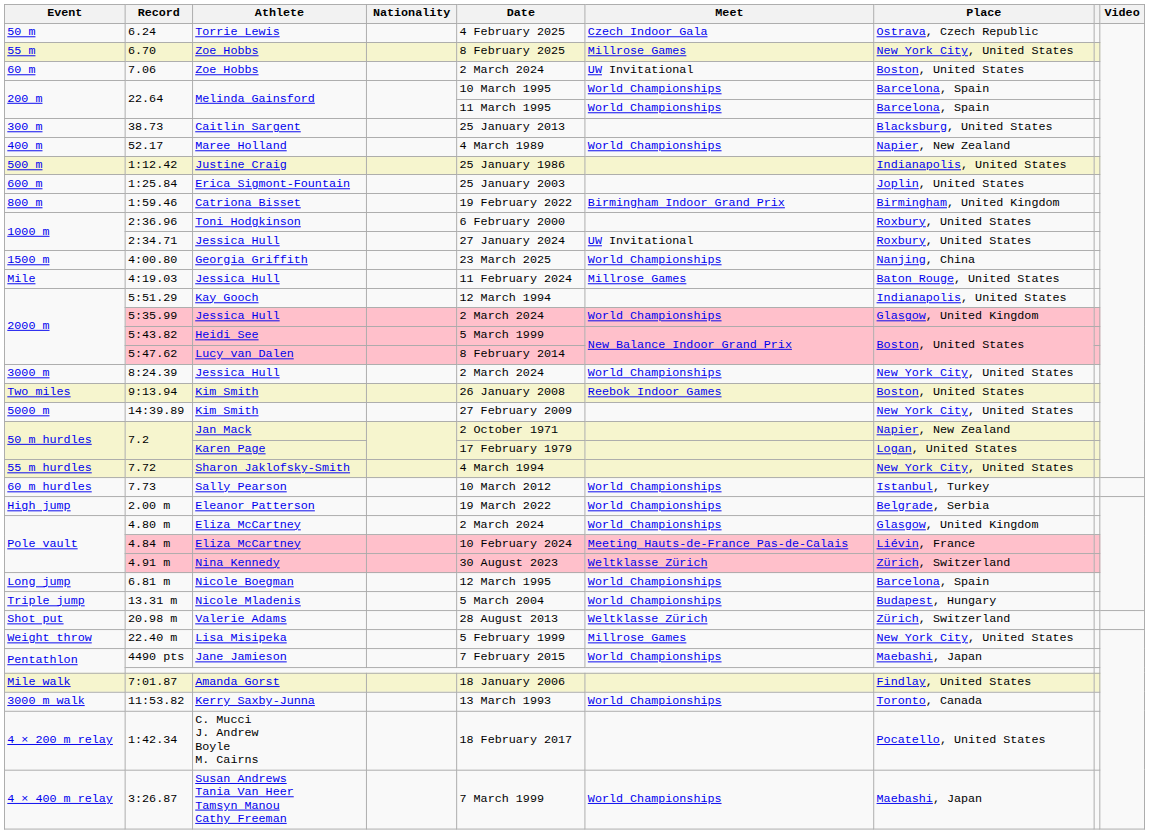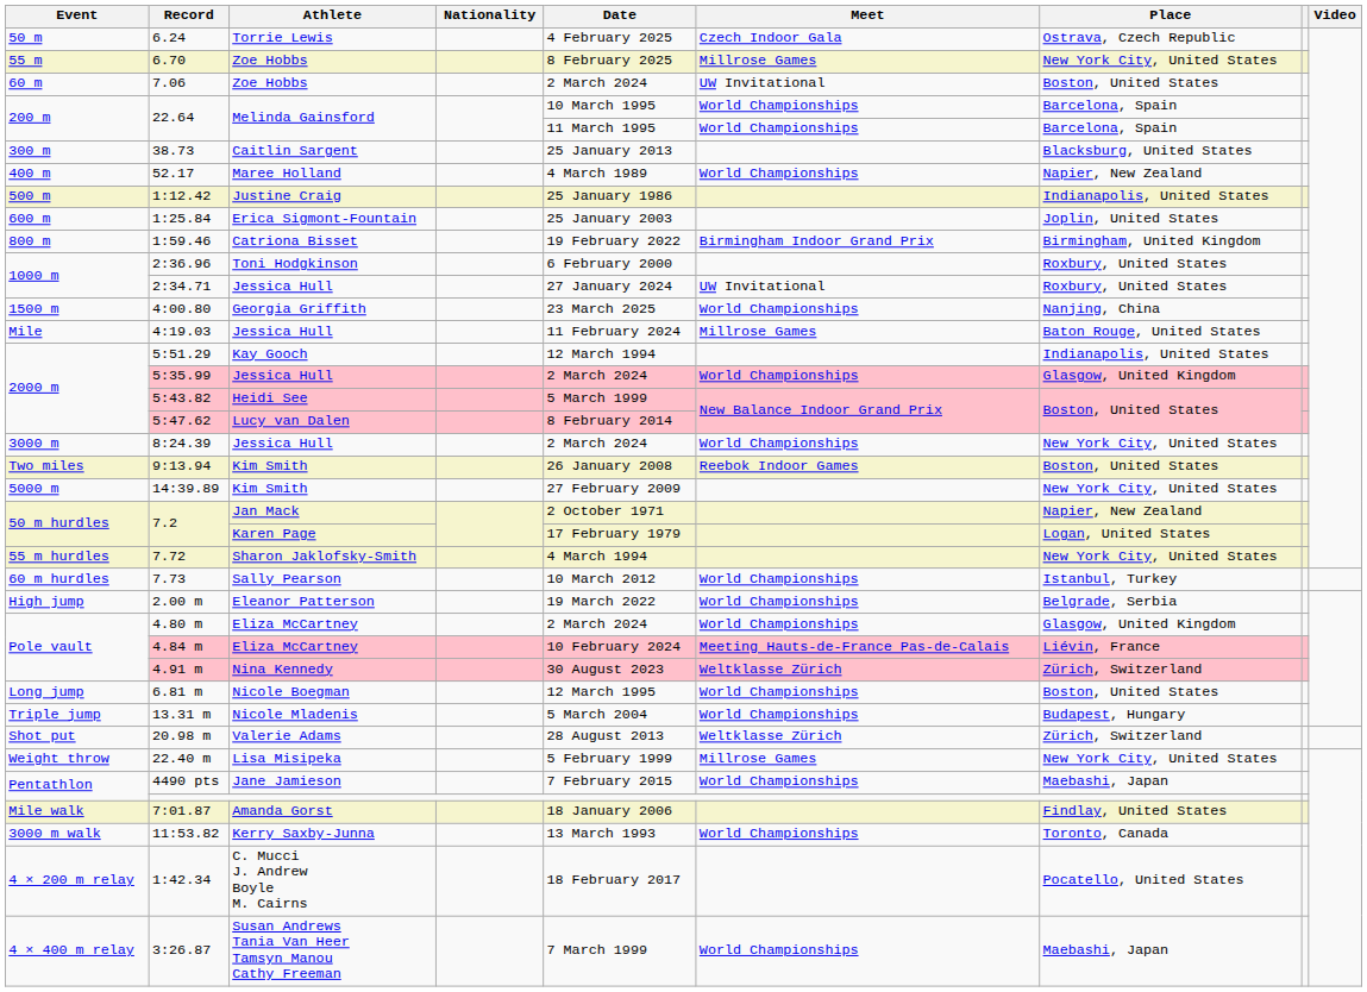6.81 m | Place: Barcelona, Spain -> Boston, United States
